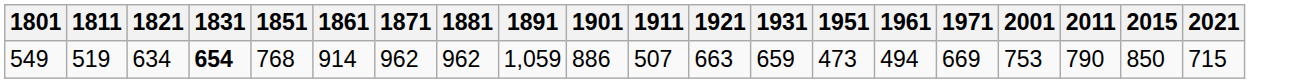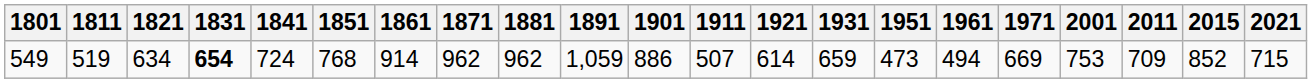+ column: 1841 | 724
549 | 1921: 663 -> 614
549 | 2011: 790 -> 709
549 | 2015: 850 -> 852
